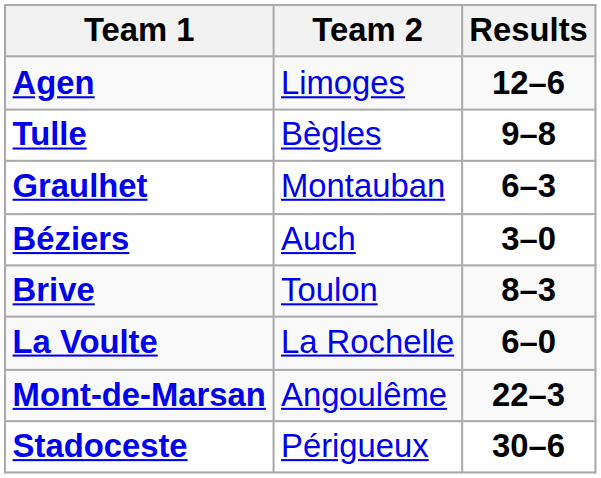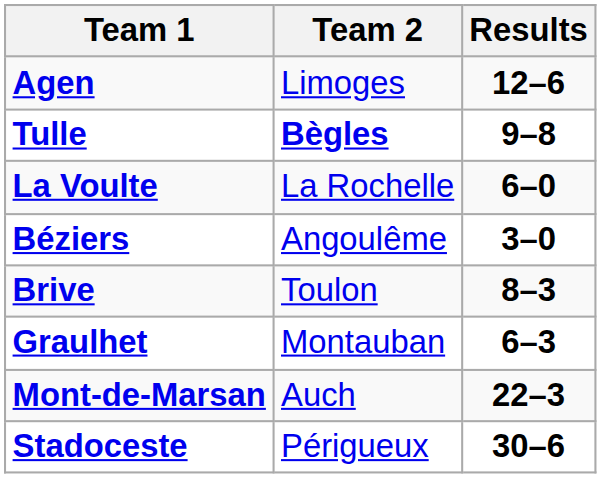Tulle | Team 2: normal -> bold
rows swapped: La Voulte <-> Graulhet
Béziers | Team 2: Auch -> Angoulême
Mont-de-Marsan | Team 2: Angoulême -> Auch
